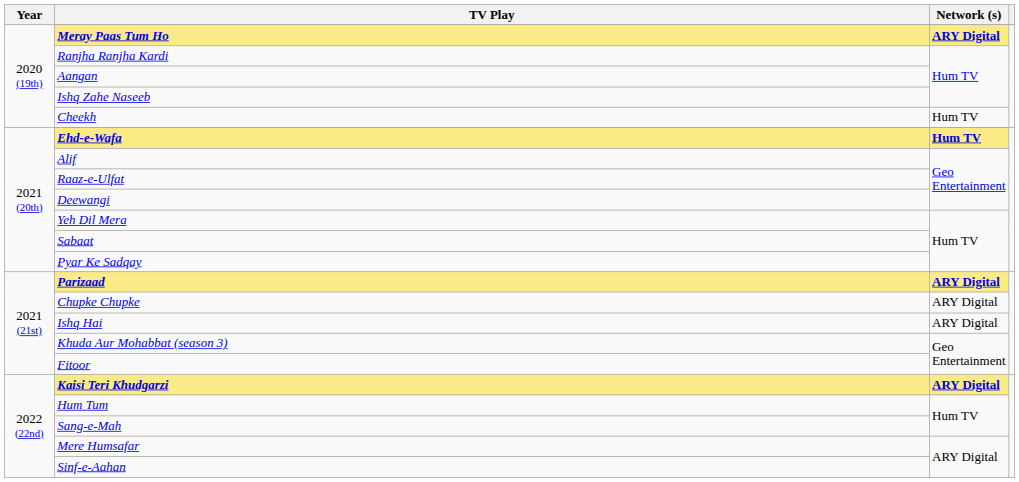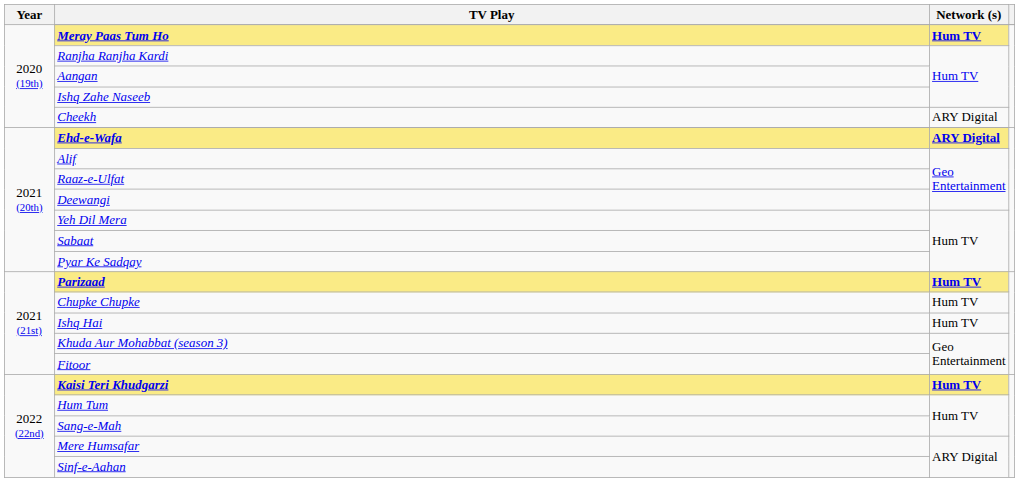Meray Paas Tum Ho | Network (s): ARY Digital -> Hum TV
Cheekh | Network (s): Hum TV -> ARY Digital
Ehd-e-Wafa | Network (s): Hum TV -> ARY Digital
Parizaad | Network (s): ARY Digital -> Hum TV
Chupke Chupke | Network (s): ARY Digital -> Hum TV
Ishq Hai | Network (s): ARY Digital -> Hum TV
Kaisi Teri Khudgarzi | Network (s): ARY Digital -> Hum TV
